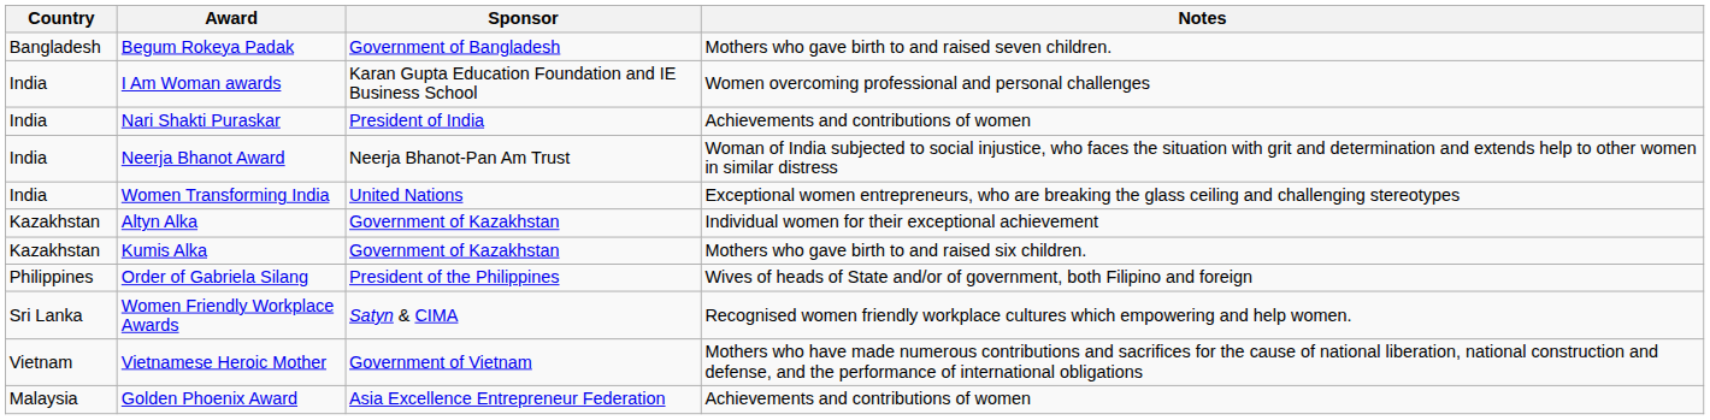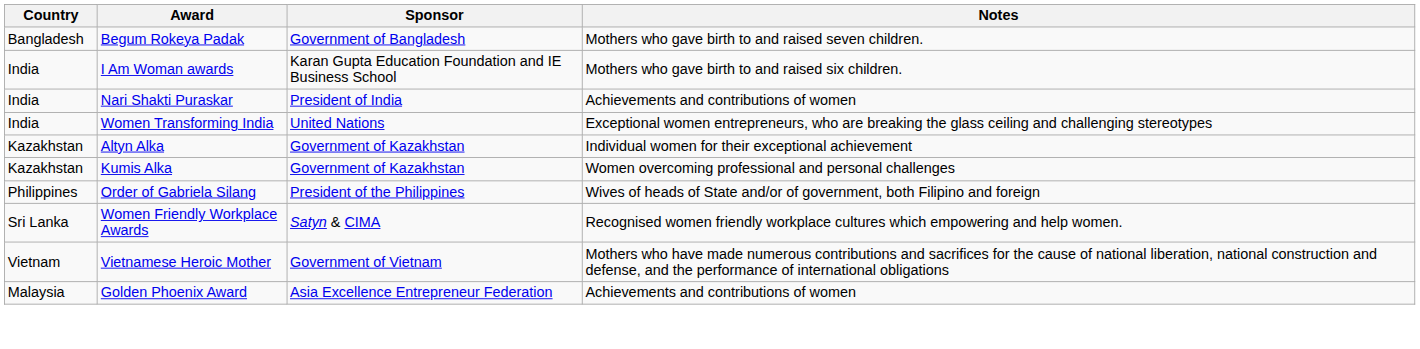I Am Woman awards | Notes: Women overcoming professional and personal challenges -> Mothers who gave birth to and raised six children.
- row: India | Neerja Bhanot Award | Neerja Bhanot-Pan Am Trust | Woman of India subjected to social injustice, who faces the situation with grit and determination and extends help to other women in similar distress
Kumis Alka | Notes: Mothers who gave birth to and raised six children. -> Women overcoming professional and personal challenges
